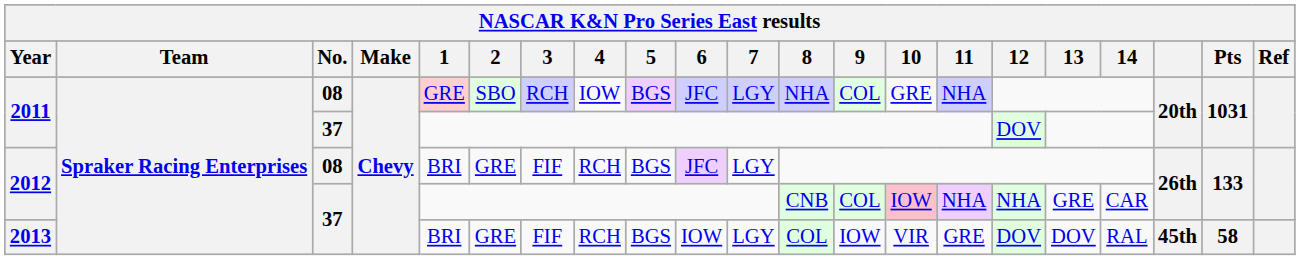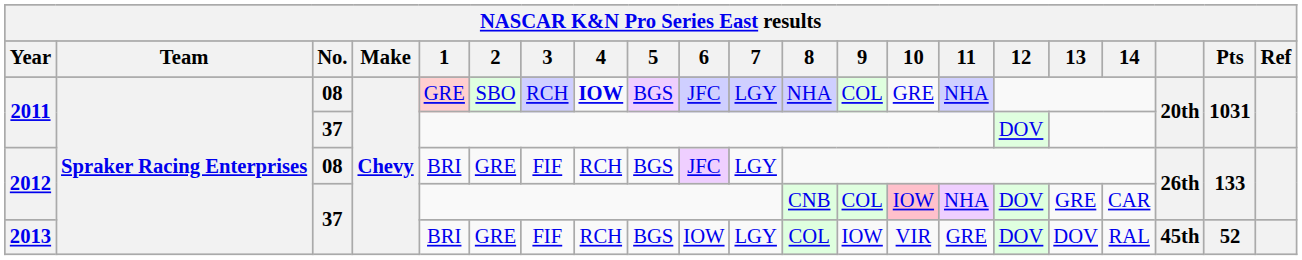2011 / 08 | 4: normal -> bold
2012 / 37 | 12: NHA -> DOV
2013 | Pts: 58 -> 52
